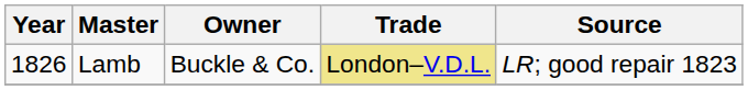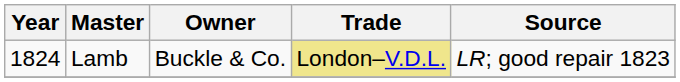Lamb | Year: 1826 -> 1824
